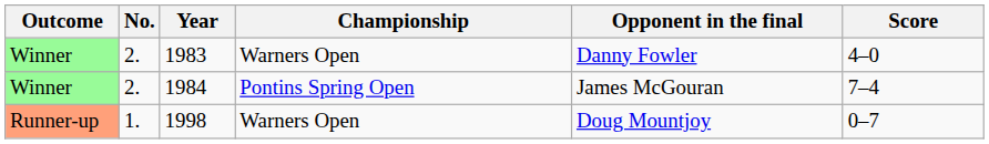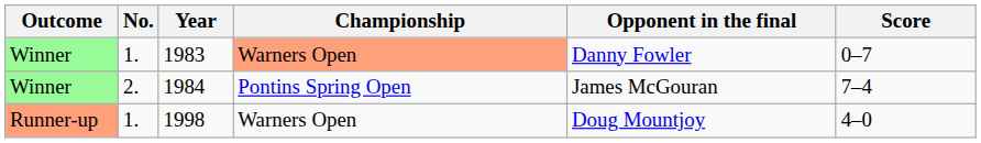1983 | No.: 2. -> 1.
1983 | Championship: no background -> lightsalmon background
1983 | Score: 4–0 -> 0–7
1998 | Score: 0–7 -> 4–0
